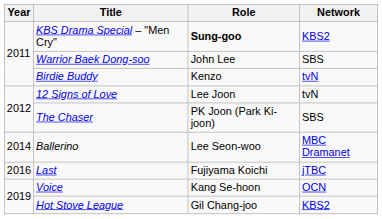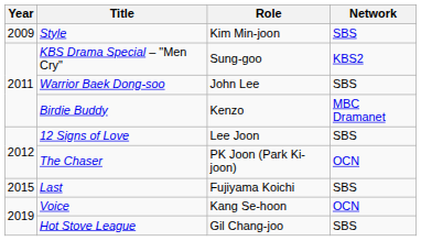+ row: 2009 | Style | Kim Min-joon | SBS
KBS Drama Special – "Men Cry" | Role: bold -> normal
Birdie Buddy | Network: tvN -> MBC Dramanet
12 Signs of Love | Network: tvN -> SBS
The Chaser | Network: SBS -> OCN
- row: 2014 | Ballerino | Lee Seon-woo | MBC Dramanet
Last | Year: 2016 -> 2015
Last | Network: jTBC -> SBS
Hot Stove League | Network: KBS2 -> SBS
